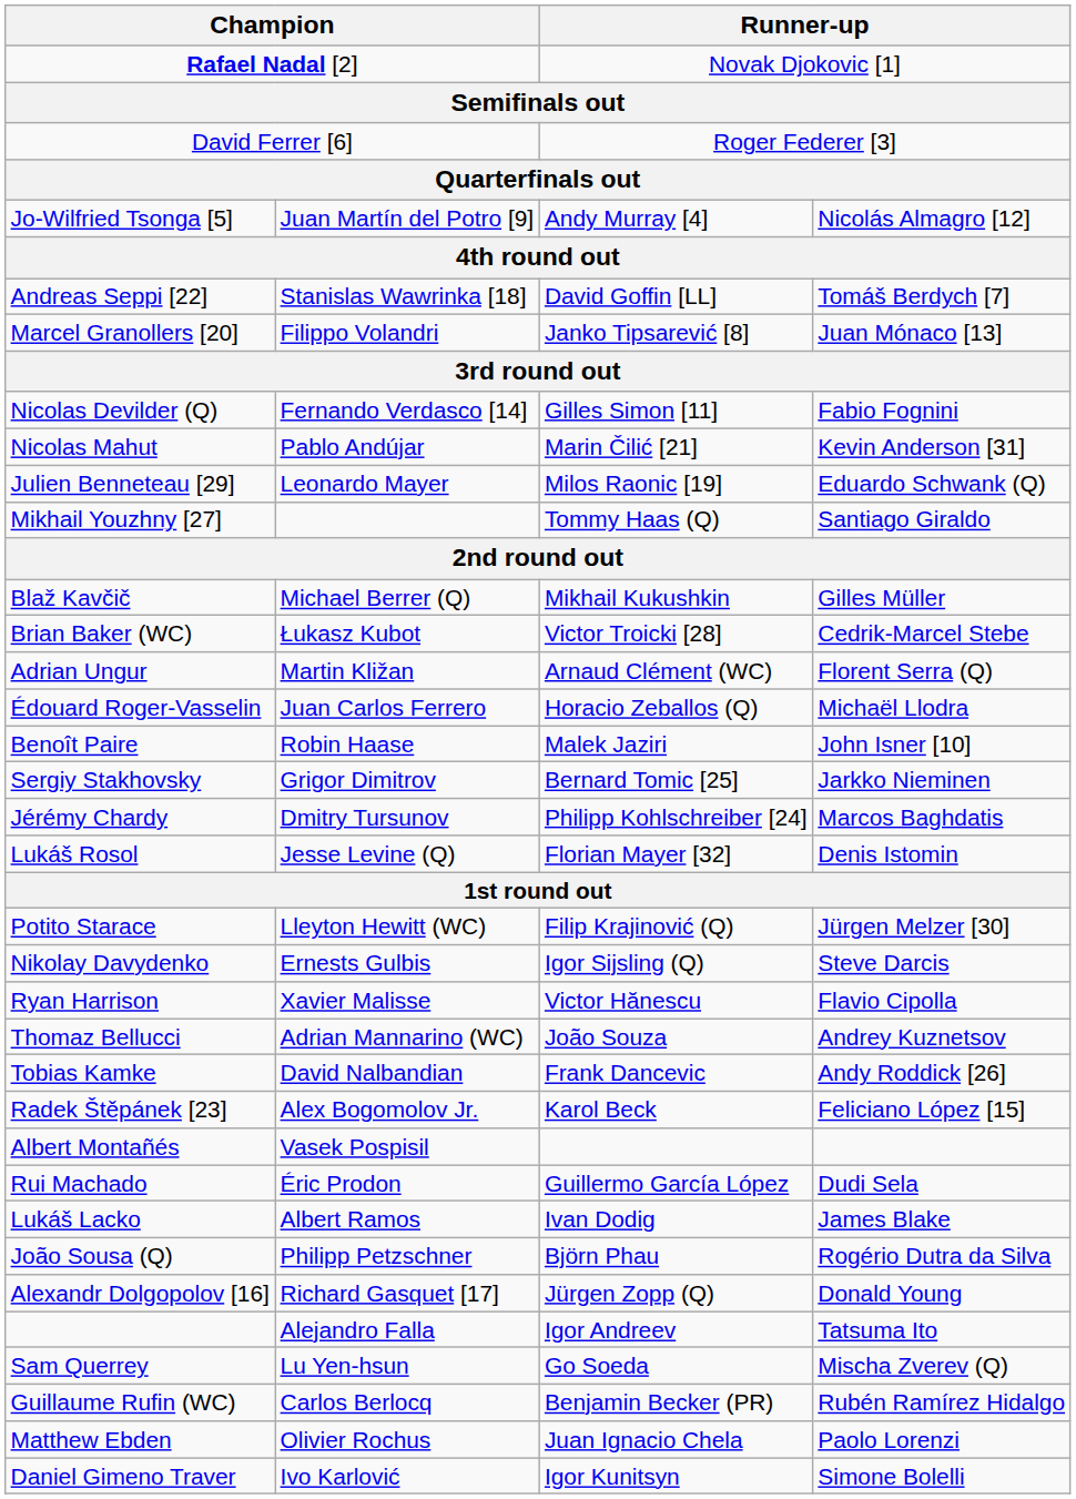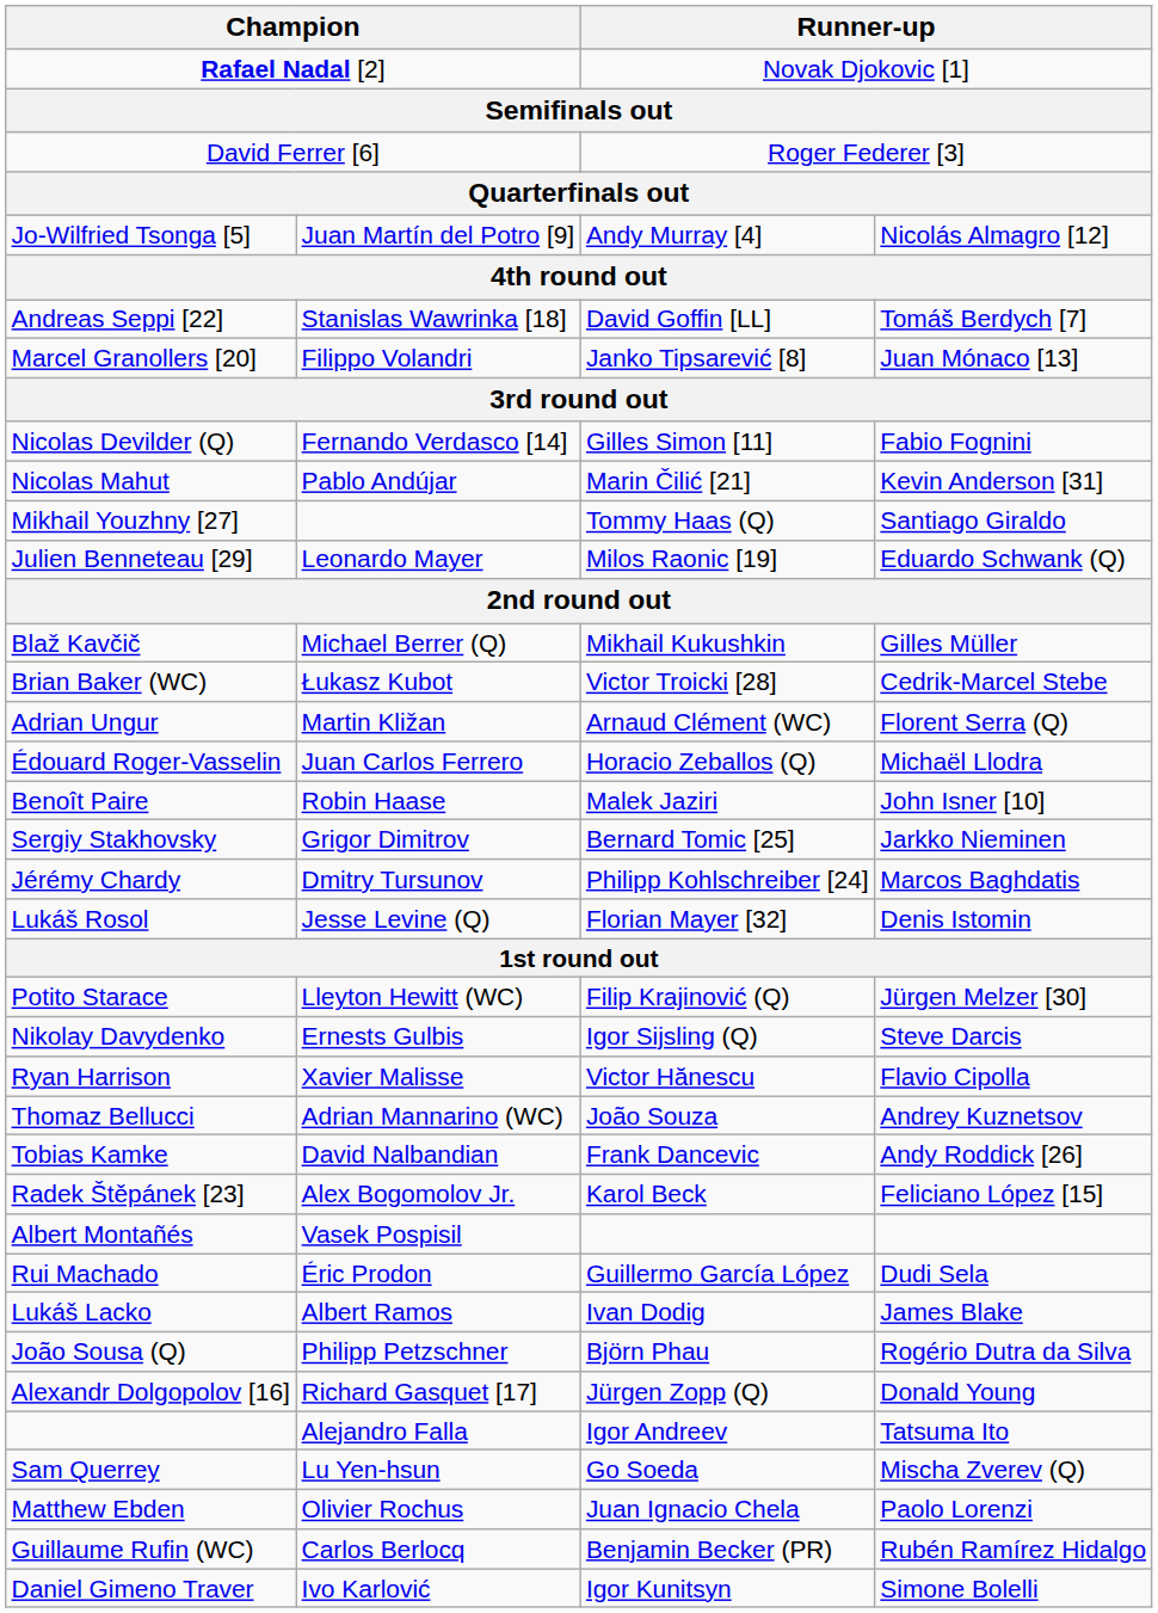rows swapped: Mikhail Youzhny [27] <-> Julien Benneteau [29]
rows swapped: Matthew Ebden <-> Guillaume Rufin (WC)
